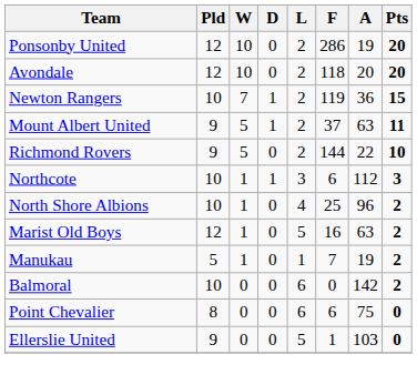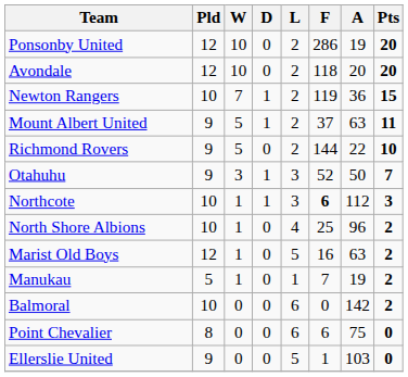+ row: Otahuhu | 9 | 3 | 1 | 3 | 52 | 50 | 7
Northcote | F: normal -> bold
